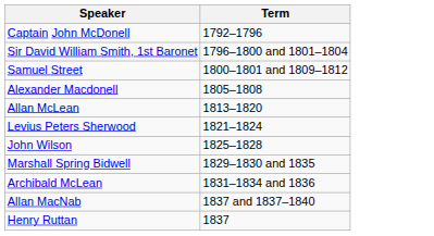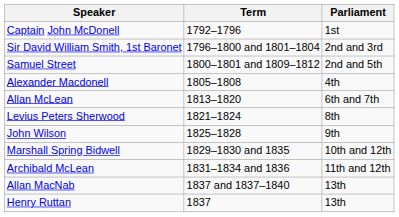+ column: Parliament | 1st | 2nd and 3rd | 2nd and 5th | 4th | 6th and 7th | 8th | 9th | 10th and 12th | 11th and 12th | 13th | 13th
